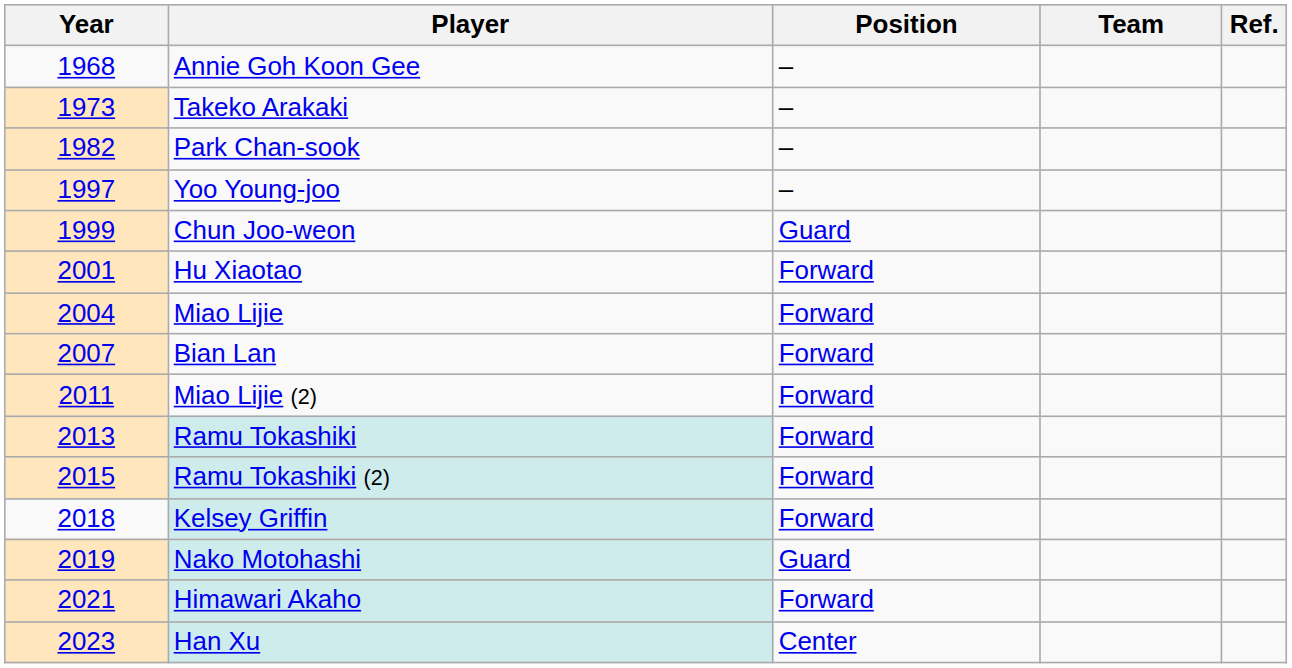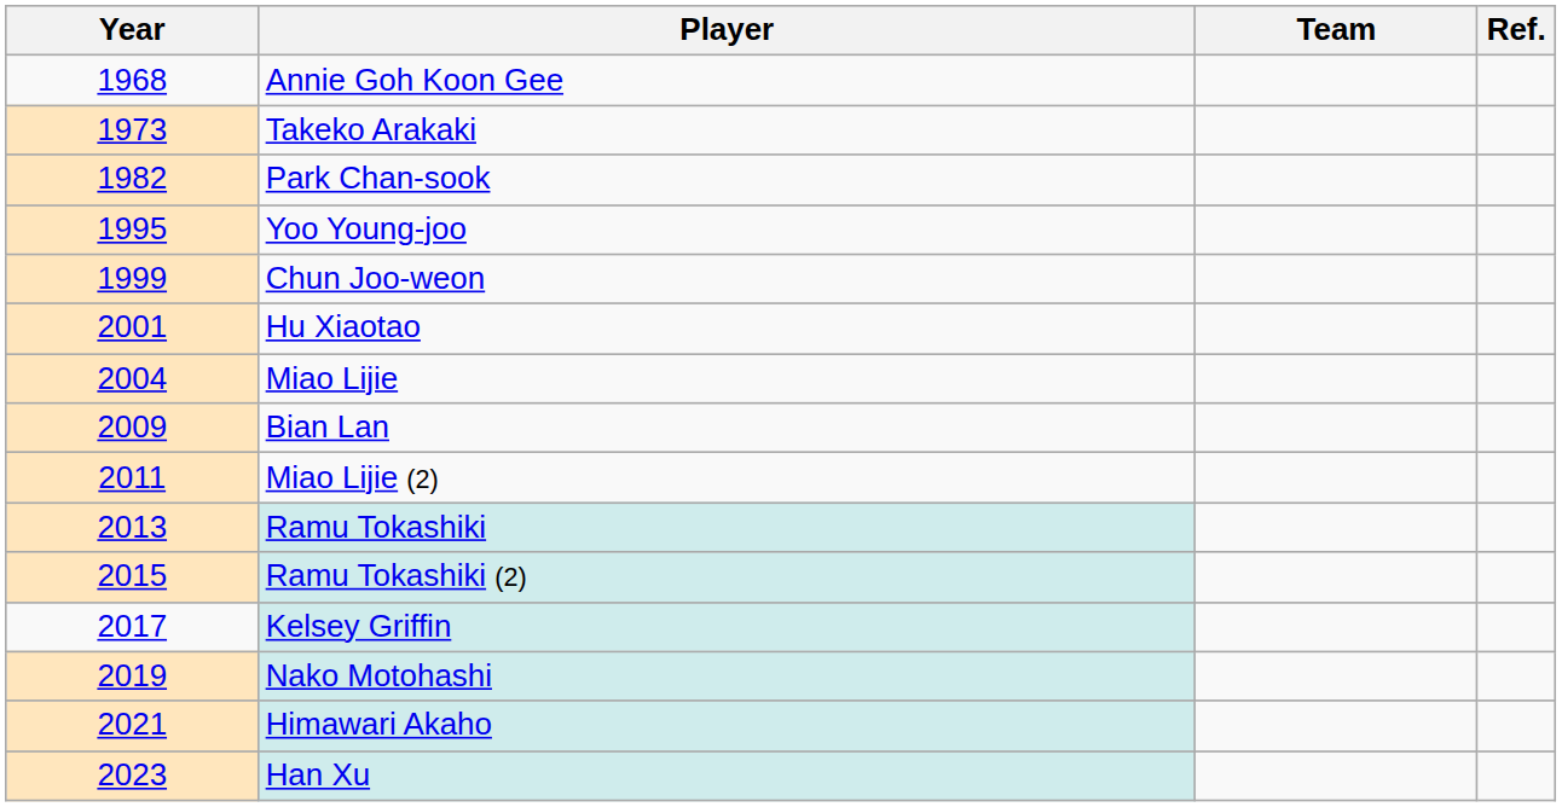- column: Position | – | – | – | – | Guard | Forward | Forward | Forward | Forward | Forward | Forward | Forward | Guard | Forward | Center
Yoo Young-joo | Year: 1997 -> 1995
Bian Lan | Year: 2007 -> 2009
Kelsey Griffin | Year: 2018 -> 2017
